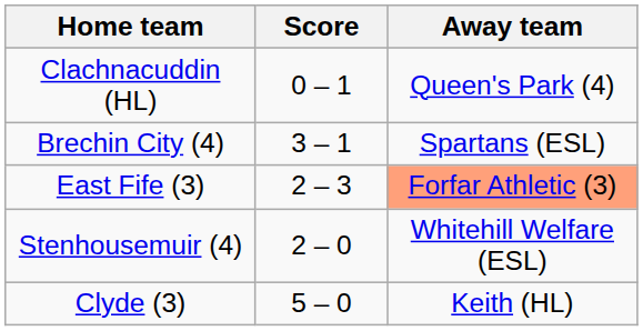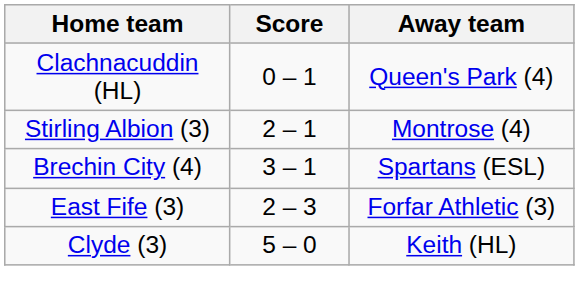+ row: Stirling Albion (3) | 2 – 1 | Montrose (4)
East Fife (3) | Away team: lightsalmon background -> no background
- row: Stenhousemuir (4) | 2 – 0 | Whitehill Welfare (ESL)
